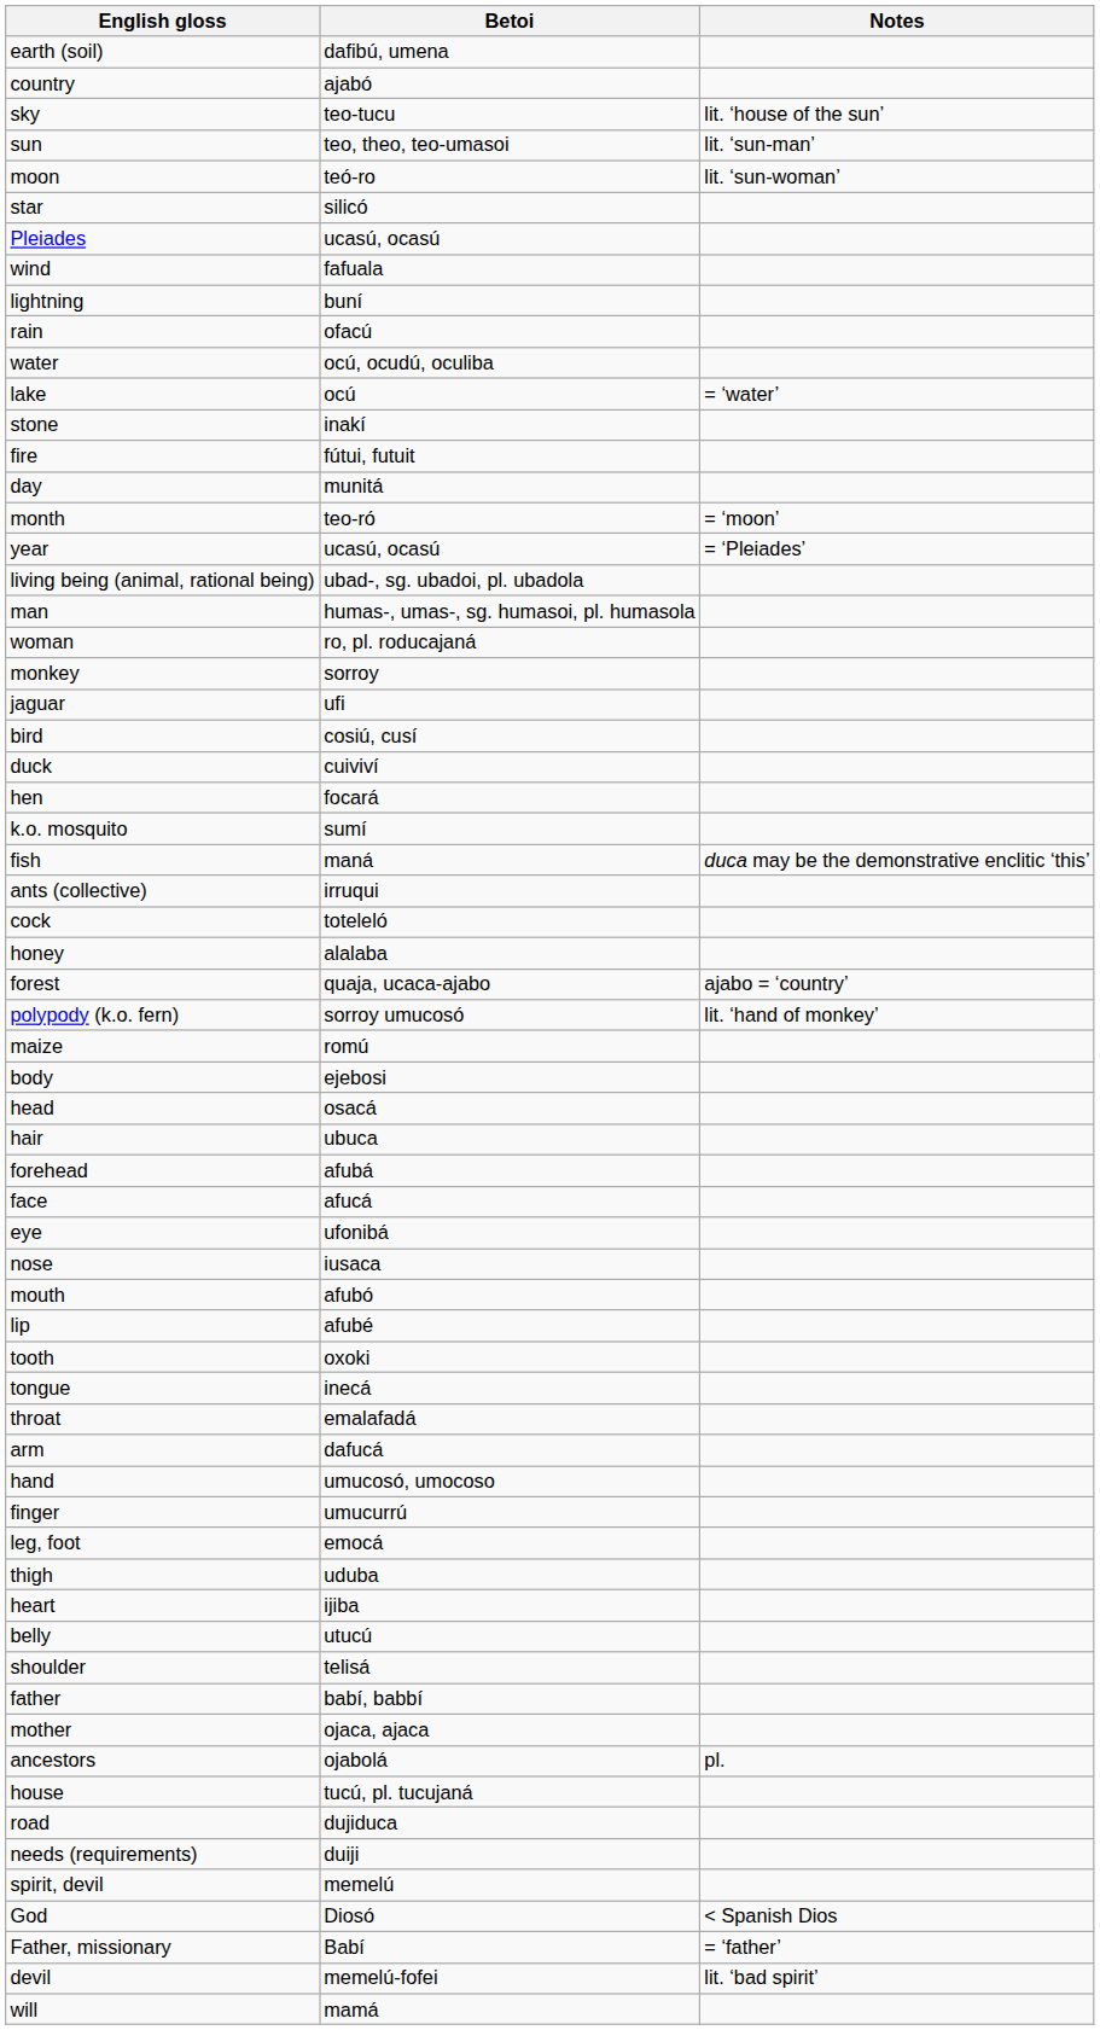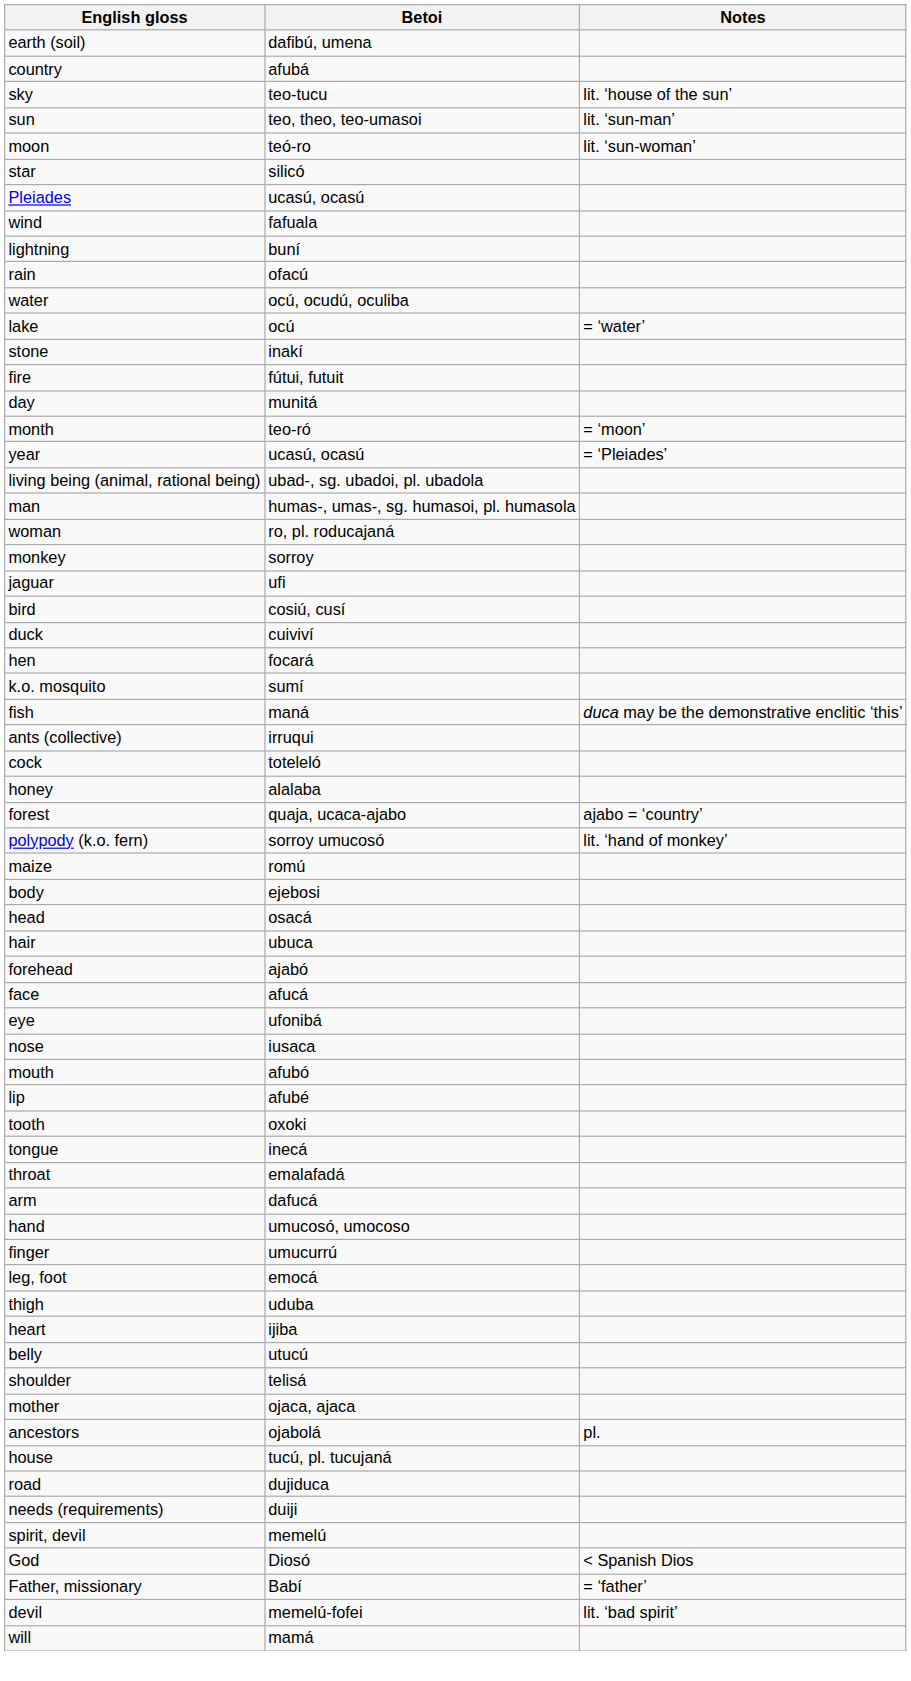country | Betoi: ajabó -> afubá
forehead | Betoi: afubá -> ajabó
- row: father | babí, babbí
